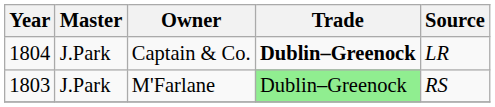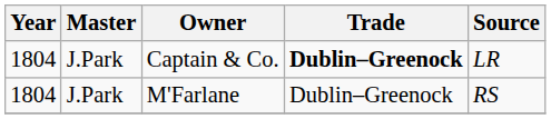M'Farlane | Year: 1803 -> 1804
M'Farlane | Trade: lightgreen background -> no background
